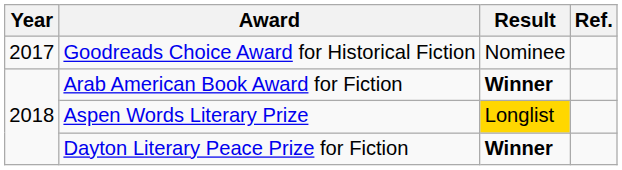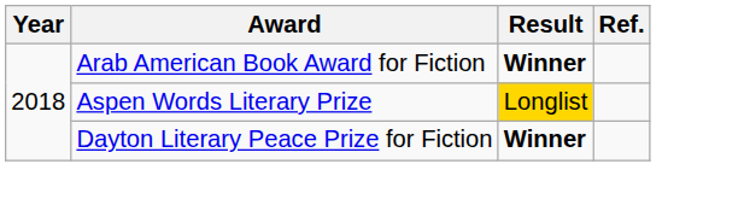- row: 2017 | Goodreads Choice Award for Historical Fiction | Nominee
